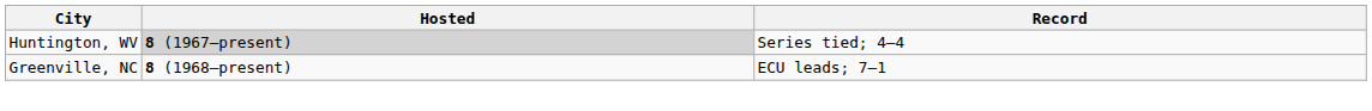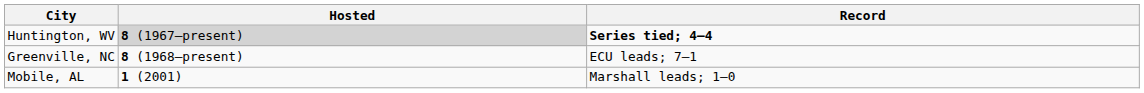Huntington, WV | Record: normal -> bold
+ row: Mobile, AL | 1 (2001) | Marshall leads; 1–0
